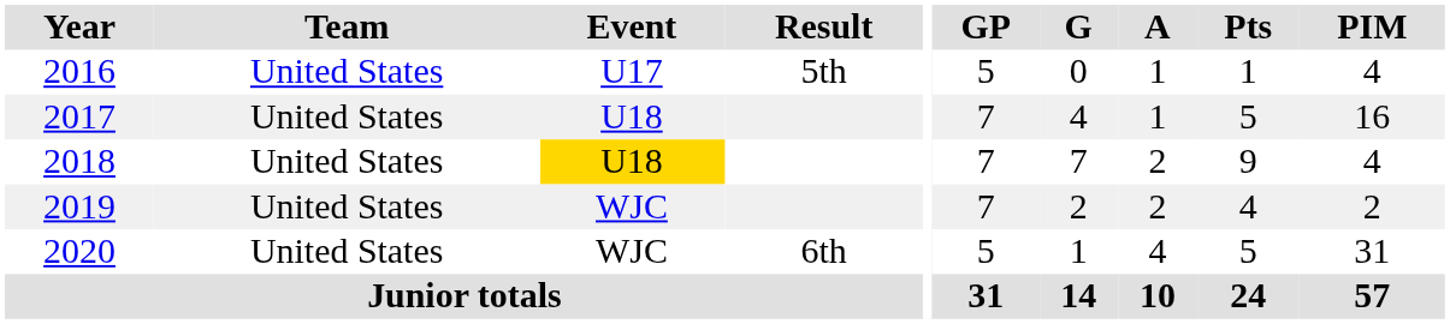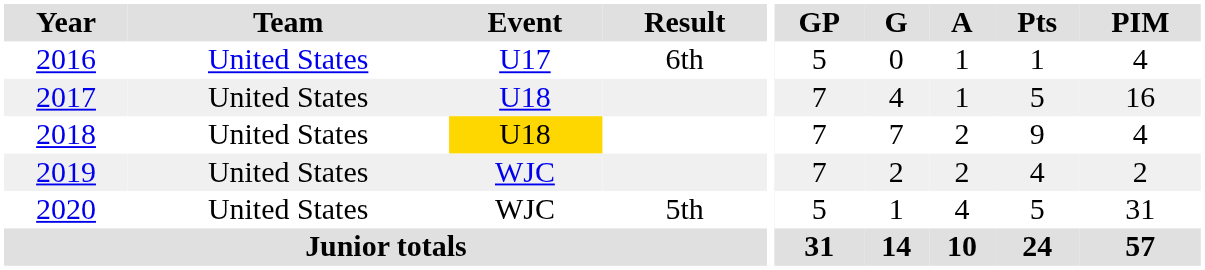2016 | Result: 5th -> 6th
2020 | Result: 6th -> 5th
